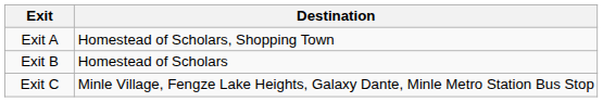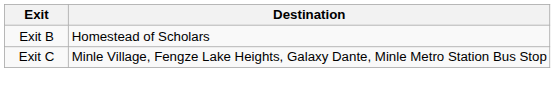- row: Exit A | Homestead of Scholars, Shopping Town
